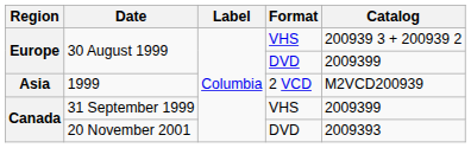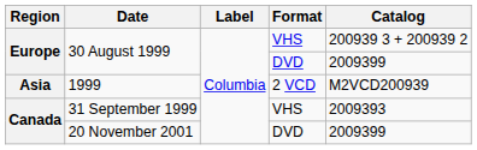31 September 1999 | Catalog: 2009399 -> 2009393
20 November 2001 | Catalog: 2009393 -> 2009399
